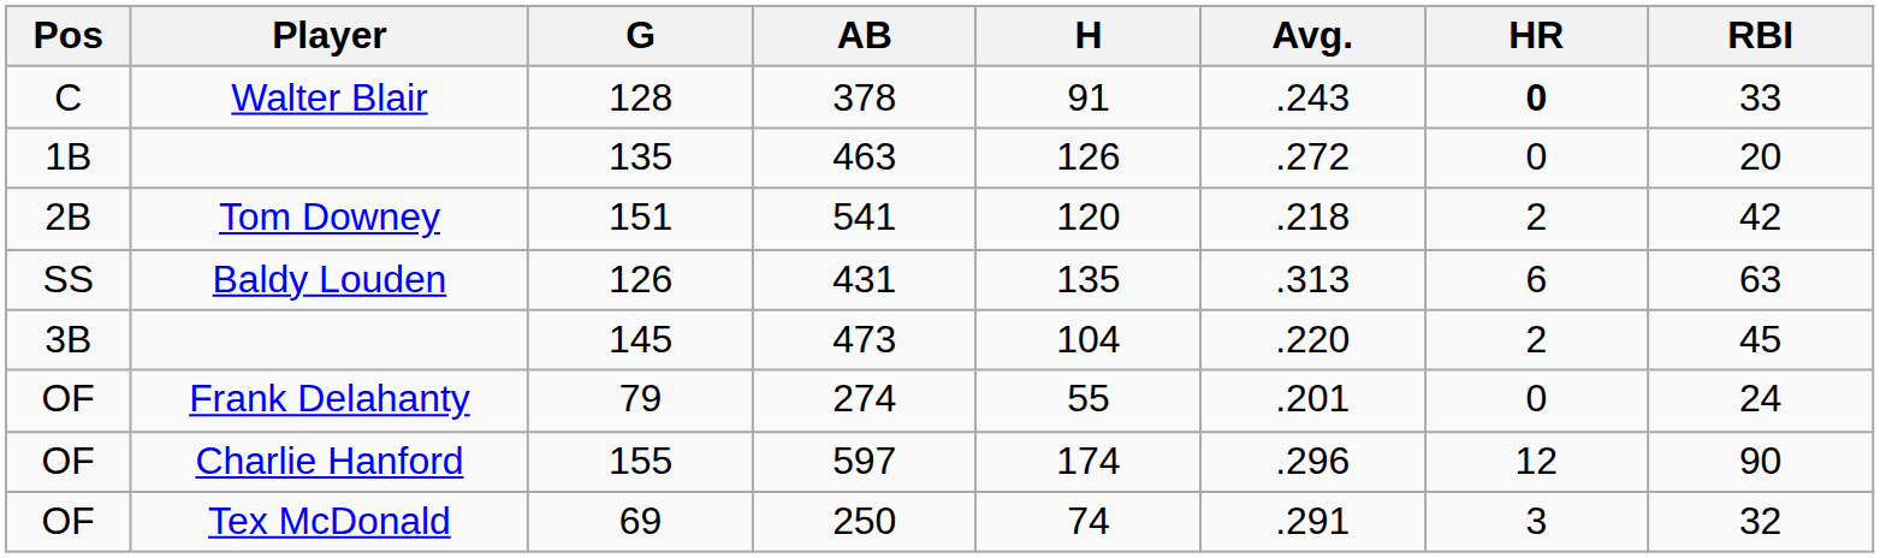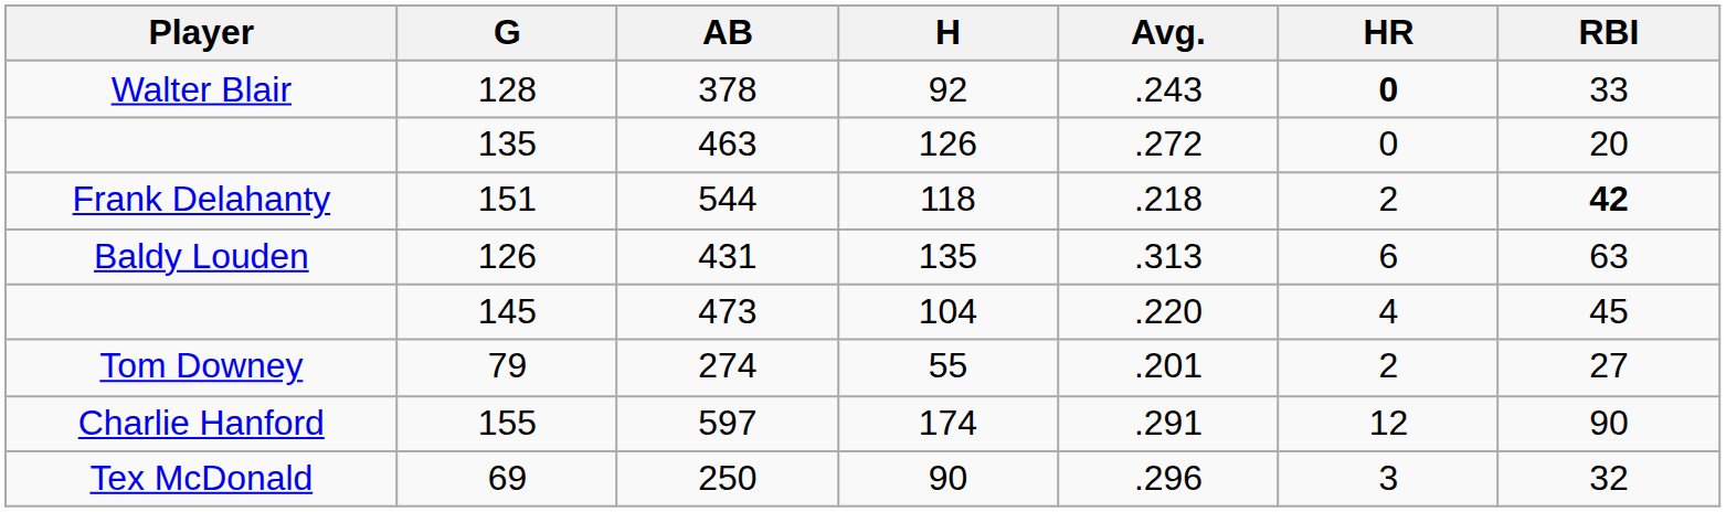- column: Pos | C | 1B | 2B | SS | 3B | OF | OF | OF
128 | H: 91 -> 92
151 | Player: Tom Downey -> Frank Delahanty
151 | AB: 541 -> 544
151 | H: 120 -> 118
151 | RBI: normal -> bold
145 | HR: 2 -> 4
79 | Player: Frank Delahanty -> Tom Downey
79 | HR: 0 -> 2
79 | RBI: 24 -> 27
155 | Avg.: .296 -> .291
69 | H: 74 -> 90
69 | Avg.: .291 -> .296
